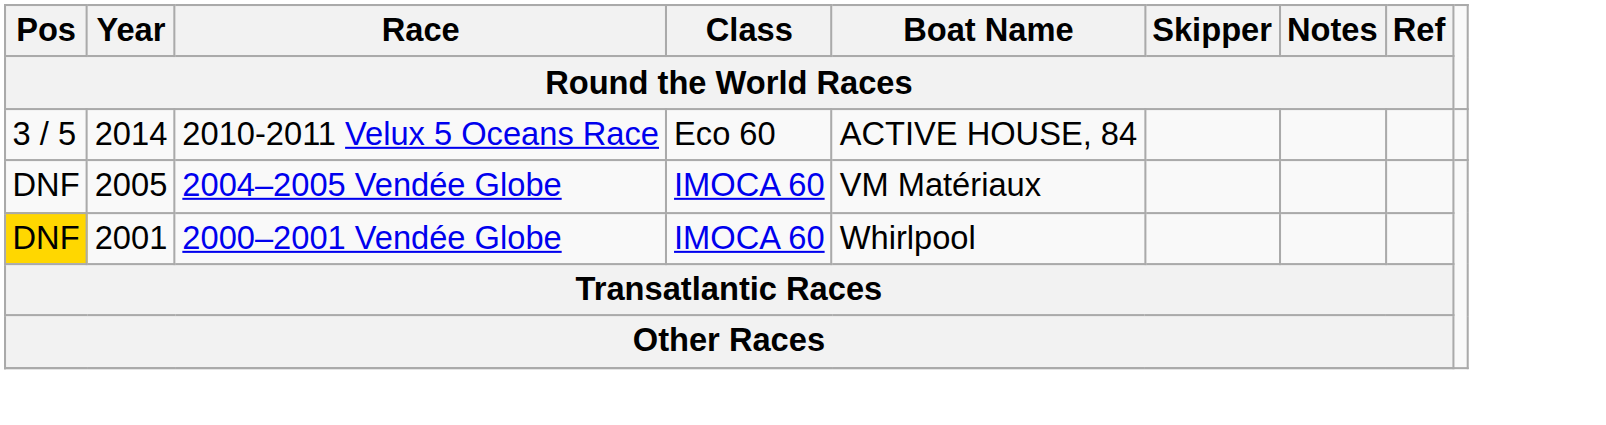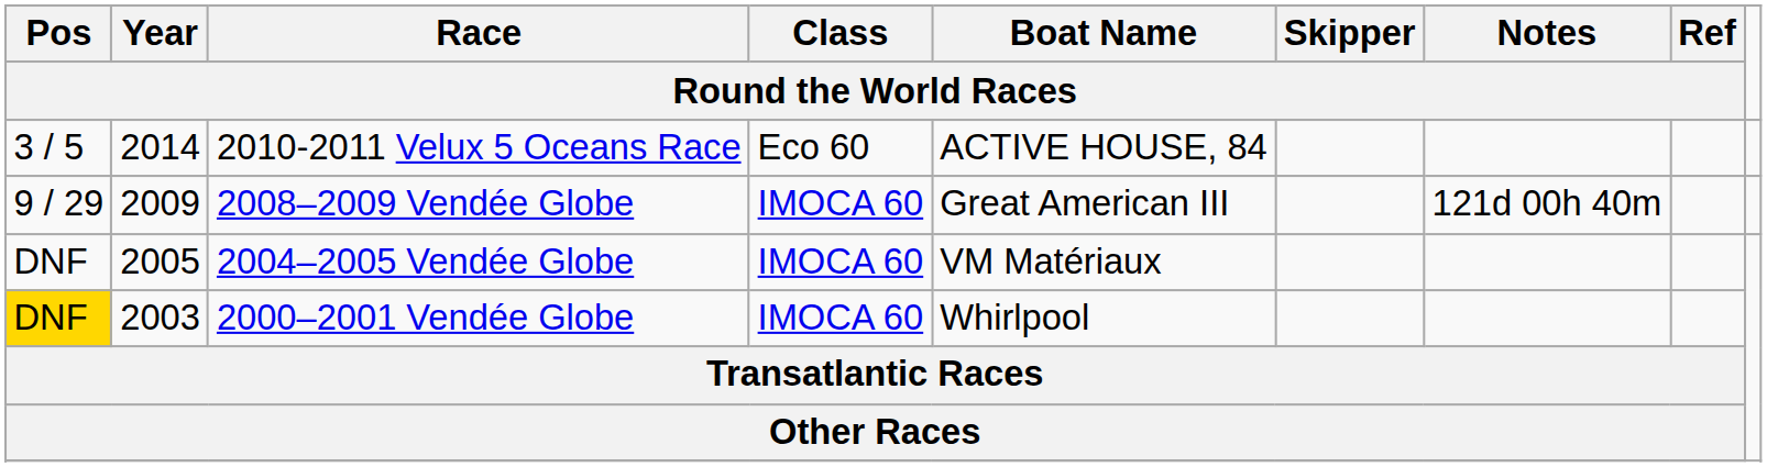+ row: 9 / 29 | 2009 | 2008–2009 Vendée Globe | IMOCA 60 | Great American III | 121d 00h 40m
2000–2001 Vendée Globe | Year / Round the World Races: 2001 -> 2003
